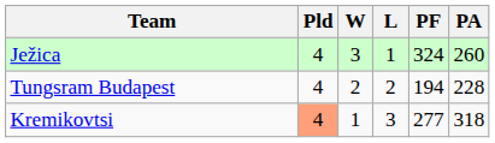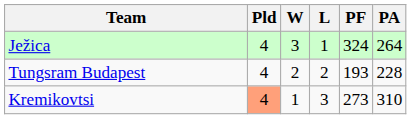Ježica | PA: 260 -> 264
Tungsram Budapest | PF: 194 -> 193
Kremikovtsi | PF: 277 -> 273
Kremikovtsi | PA: 318 -> 310
